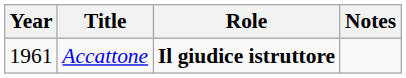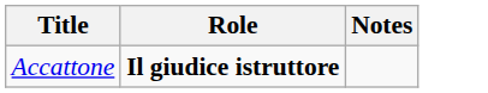- column: Year | 1961
